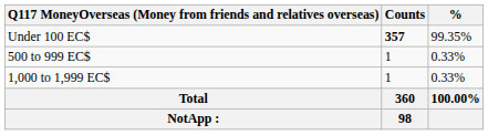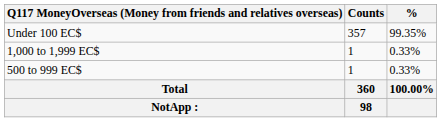Under 100 EC$ | Counts: bold -> normal
rows swapped: 500 to 999 EC$ <-> 1,000 to 1,999 EC$
